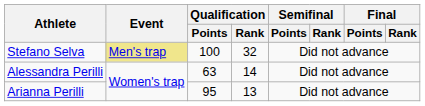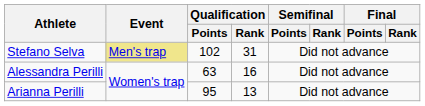Stefano Selva | Qualification / Points: 100 -> 102
Stefano Selva | Qualification / Rank: 32 -> 31
Alessandra Perilli | Qualification / Rank: 14 -> 16
